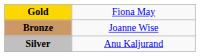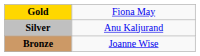rows swapped: Silver <-> Bronze
